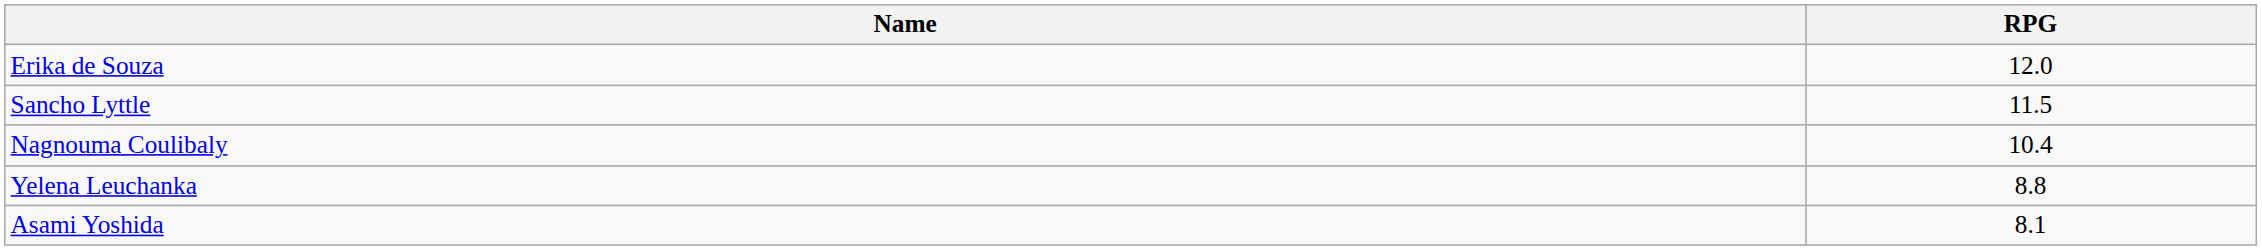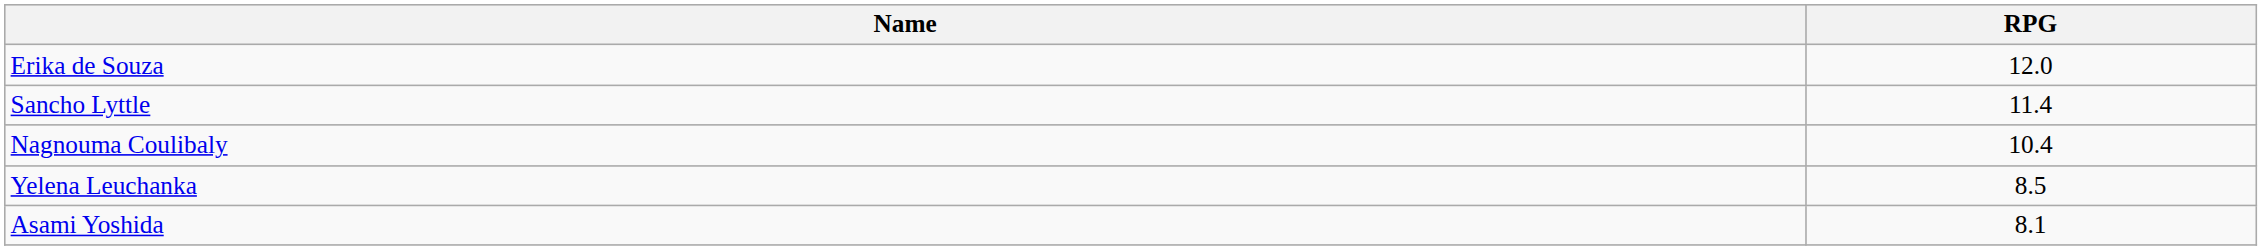Sancho Lyttle | RPG: 11.5 -> 11.4
Yelena Leuchanka | RPG: 8.8 -> 8.5
